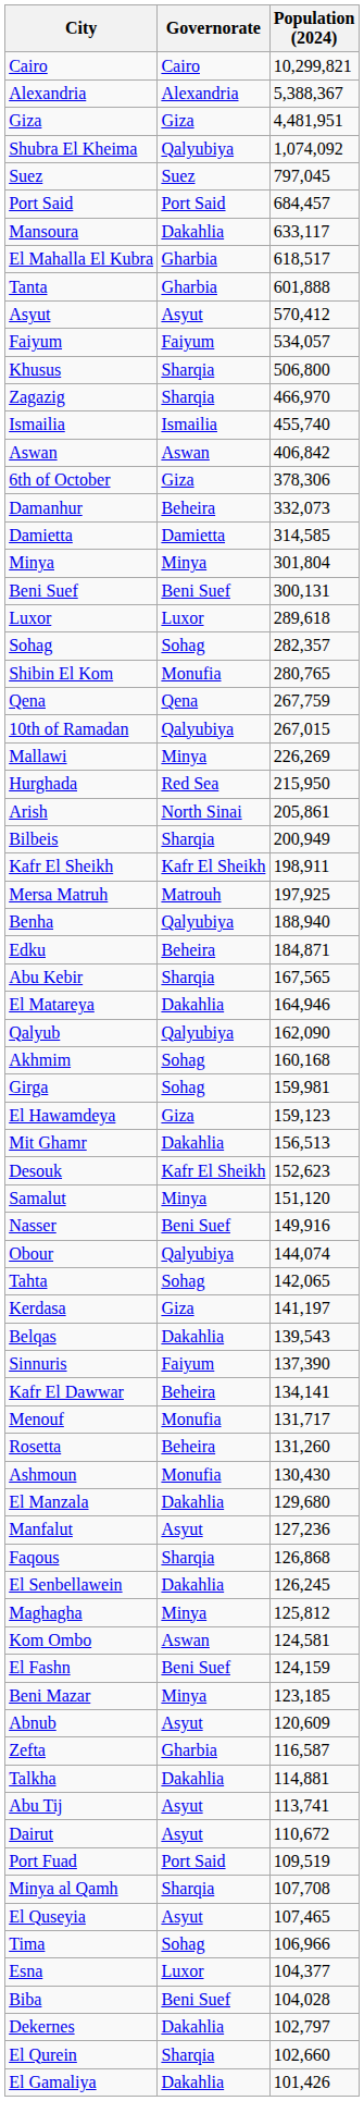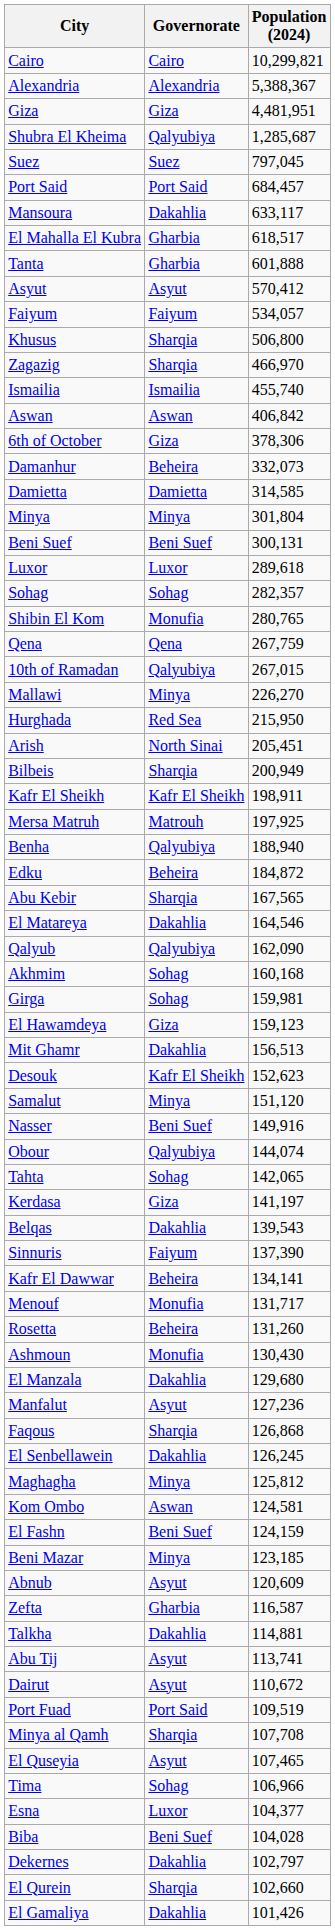Shubra El Kheima | Population (2024): 1,074,092 -> 1,285,687
Mallawi | Population (2024): 226,269 -> 226,270
Arish | Population (2024): 205,861 -> 205,451
Edku | Population (2024): 184,871 -> 184,872
El Matareya | Population (2024): 164,946 -> 164,546
